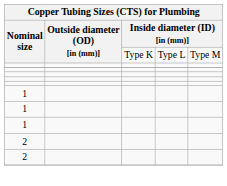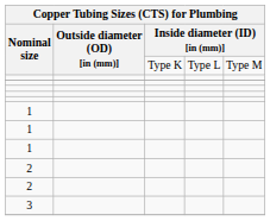+ row: 3
